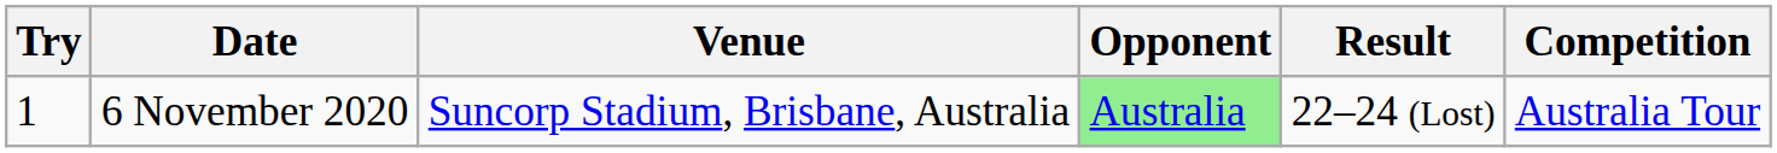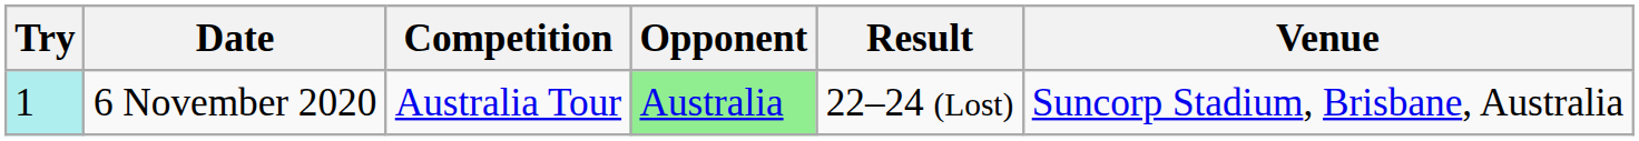columns swapped: Venue <-> Competition
6 November 2020 | Try: no background -> paleturquoise background
